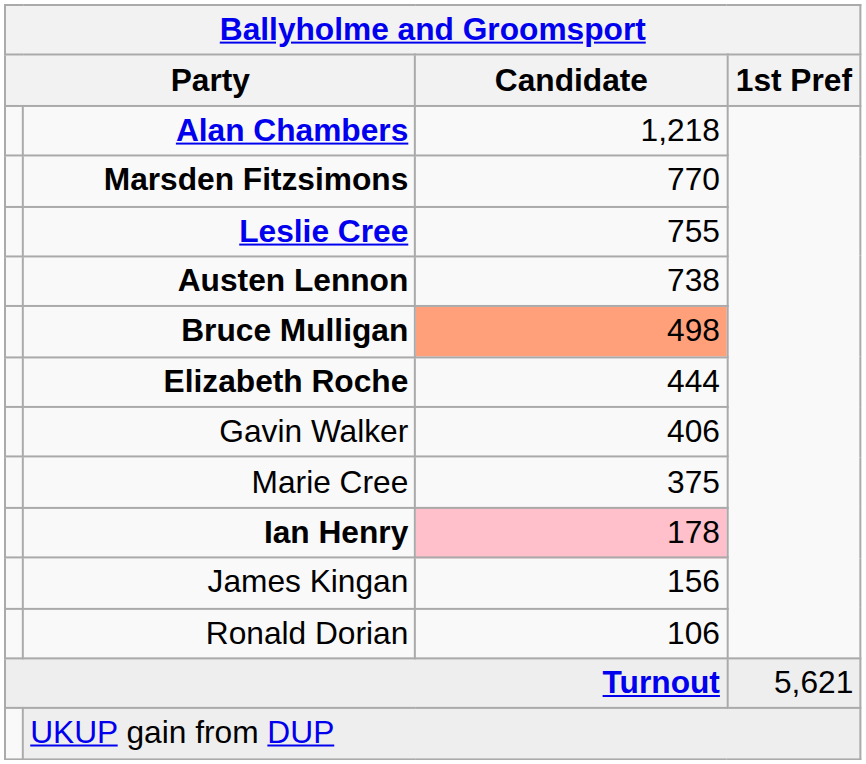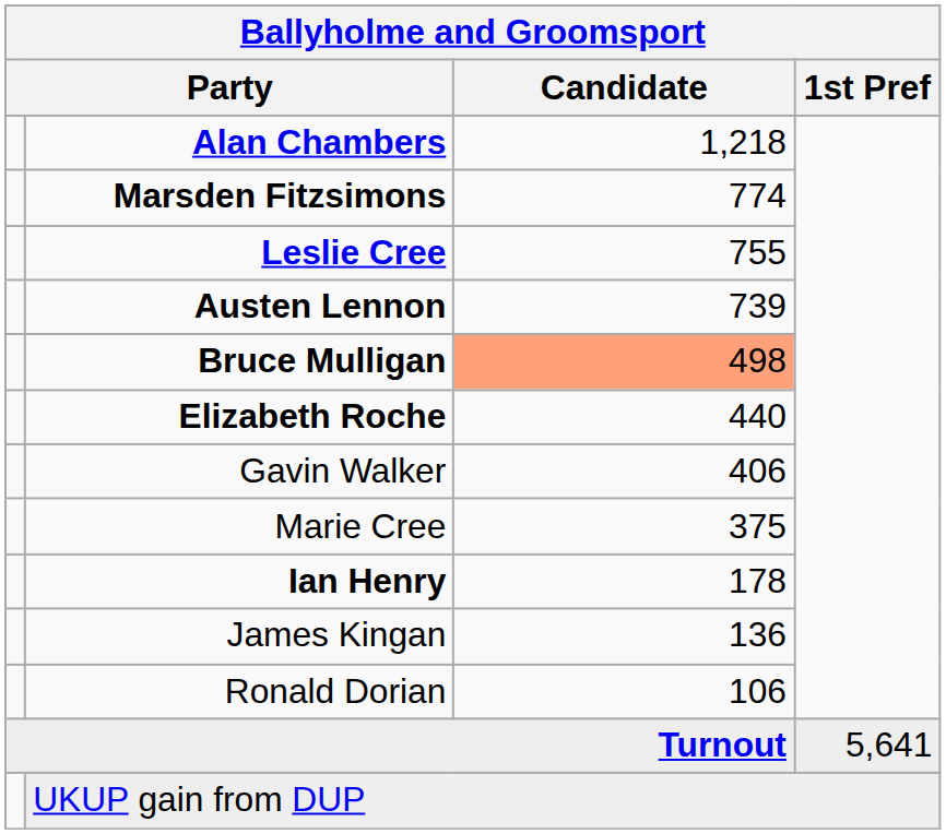Marsden Fitzsimons | Candidate: 770 -> 774
Austen Lennon | Candidate: 738 -> 739
Elizabeth Roche | Candidate: 444 -> 440
Ian Henry | Candidate: pink background -> no background
James Kingan | Candidate: 156 -> 136
Turnout | 1st Pref: 5,621 -> 5,641
